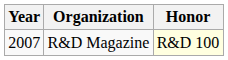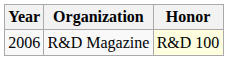R&D Magazine | Year: 2007 -> 2006
